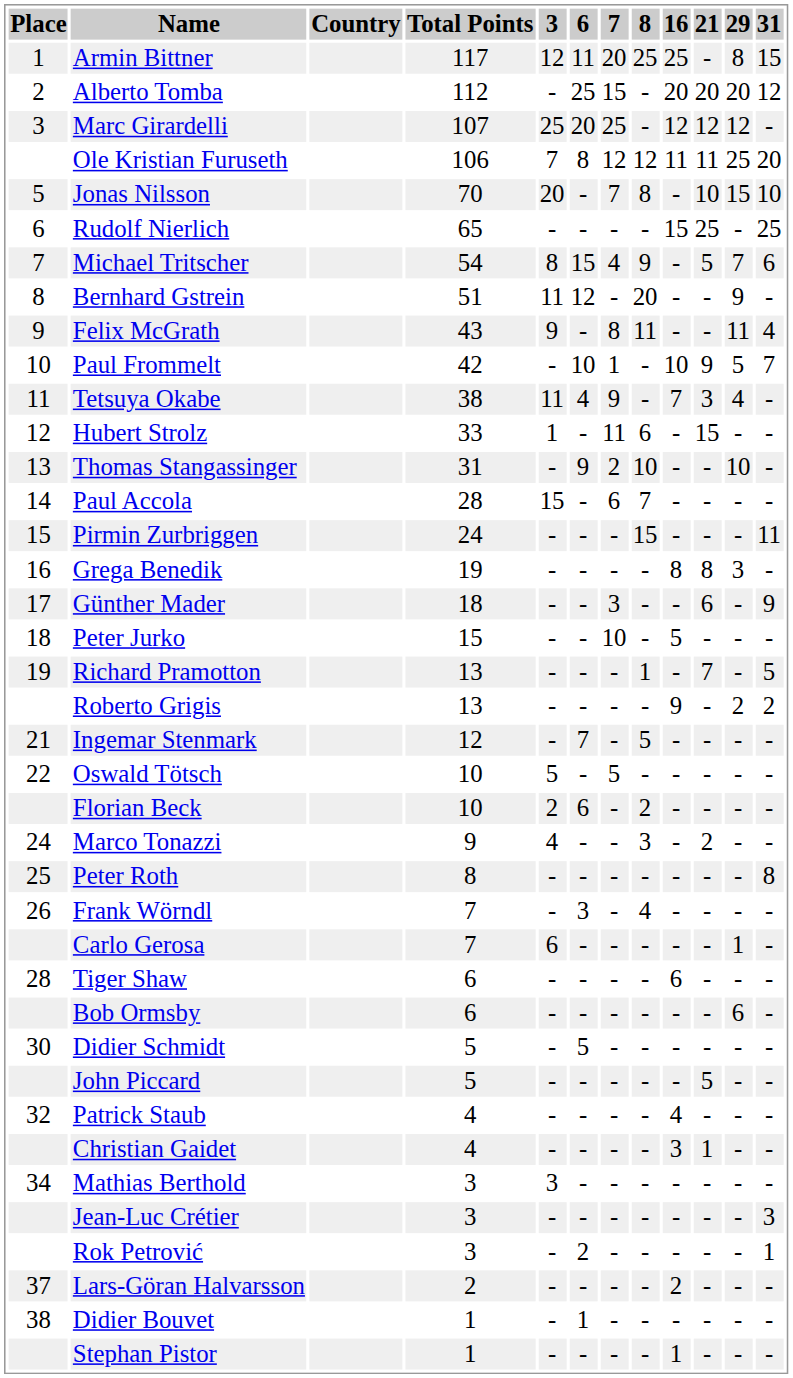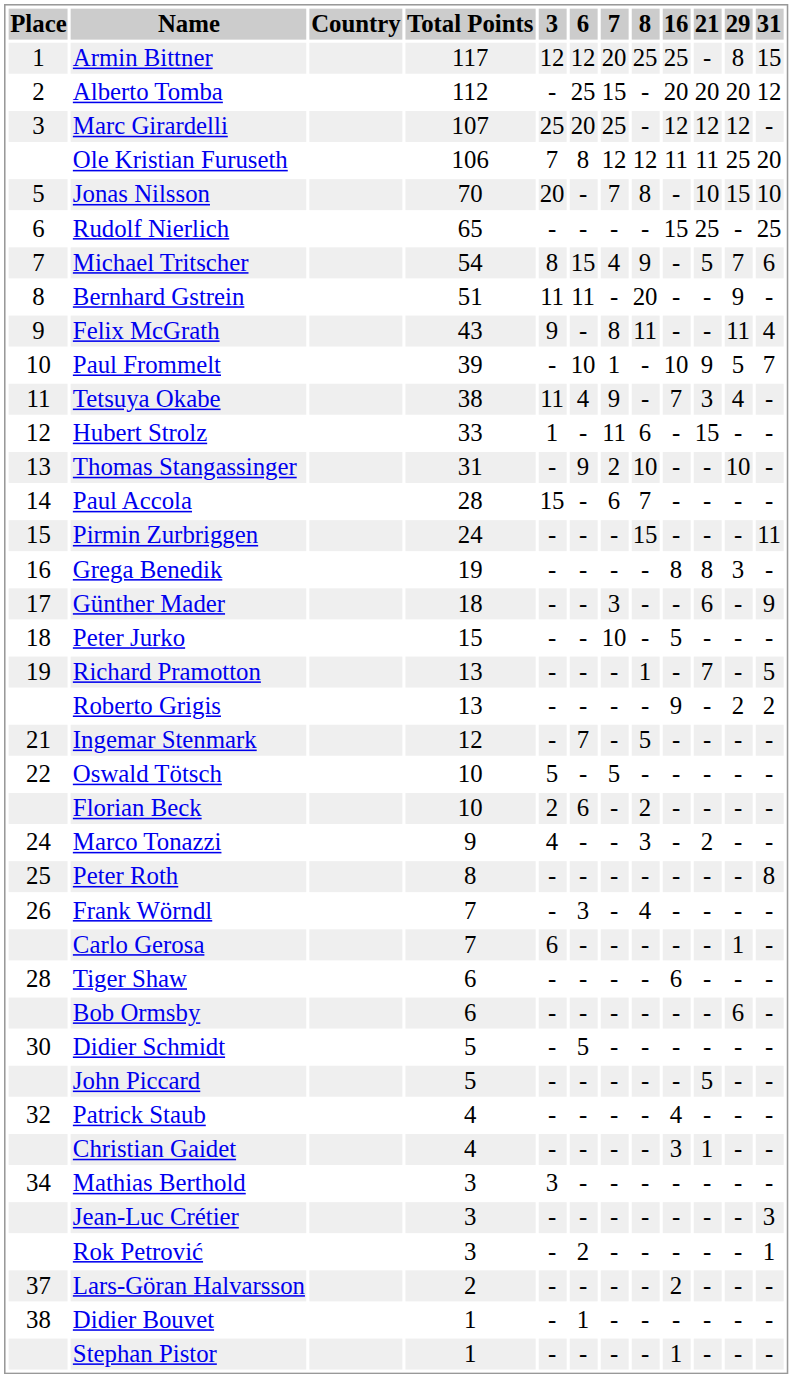Armin Bittner | 6: 11 -> 12
Bernhard Gstrein | 6: 12 -> 11
Paul Frommelt | Total Points: 42 -> 39
